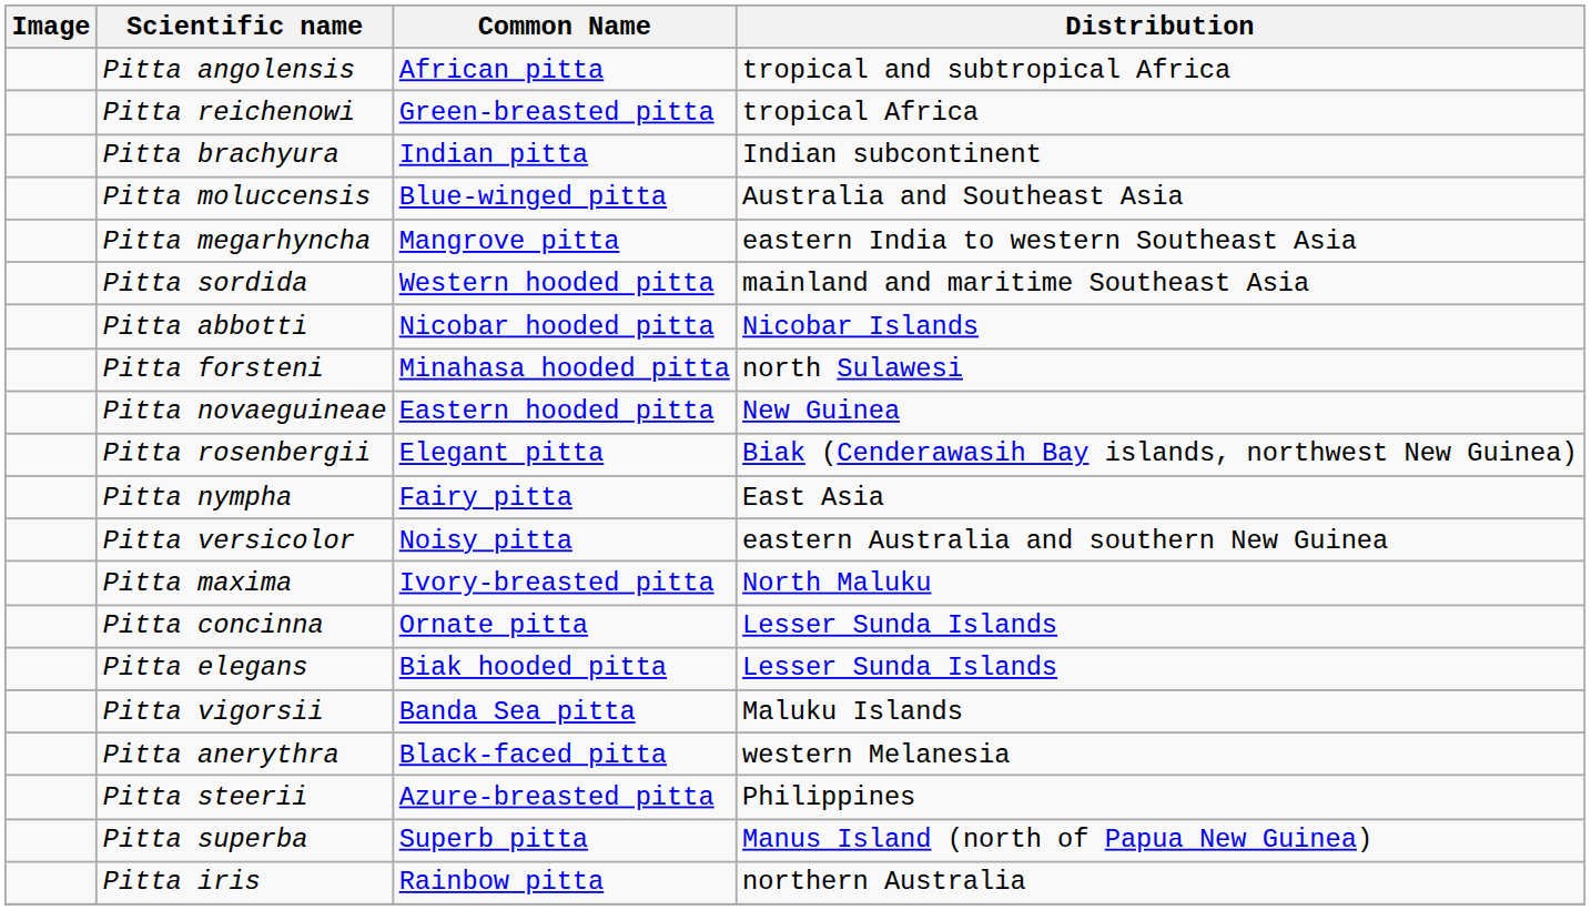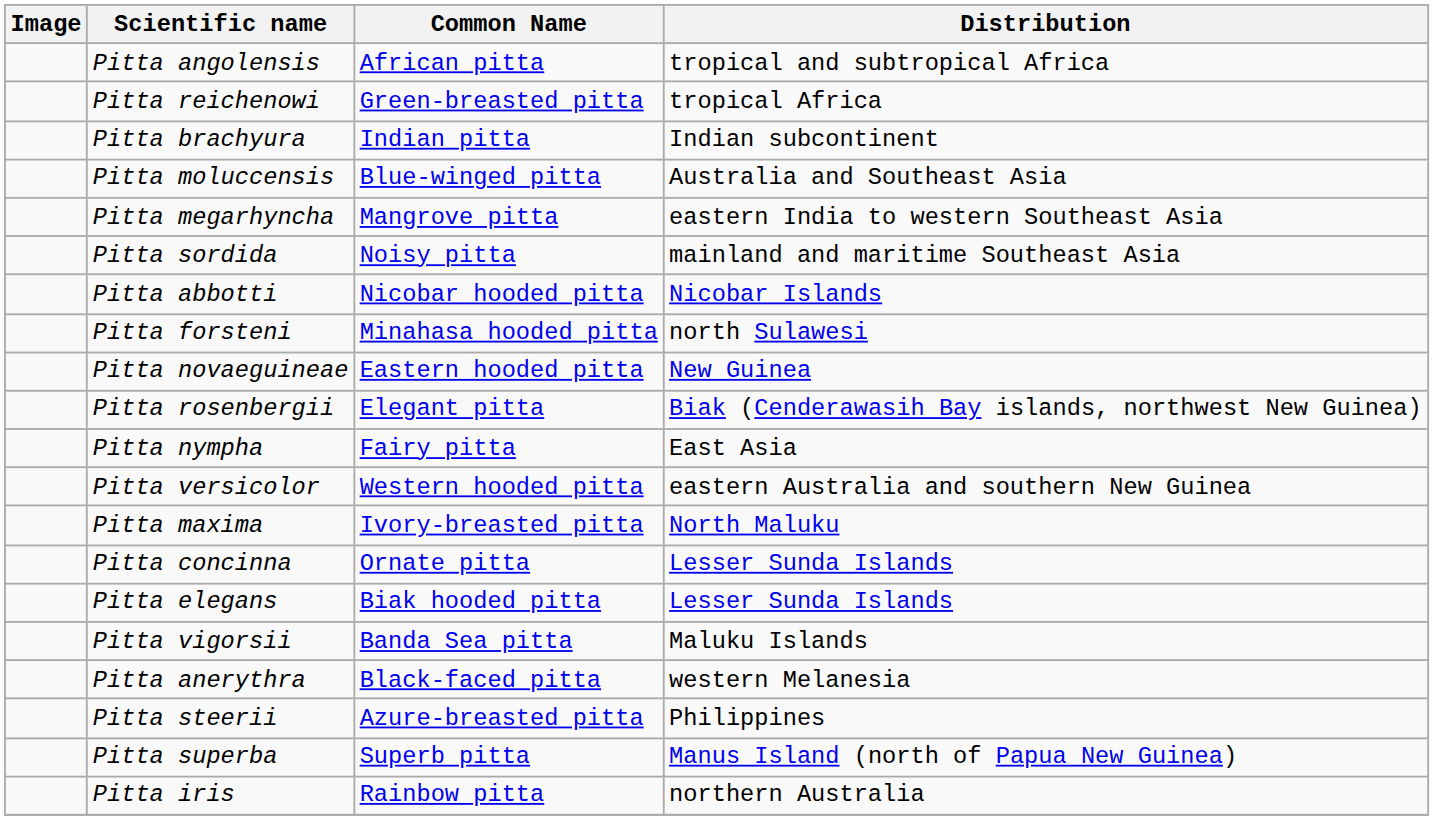Pitta sordida | Common Name: Western hooded pitta -> Noisy pitta
Pitta versicolor | Common Name: Noisy pitta -> Western hooded pitta
